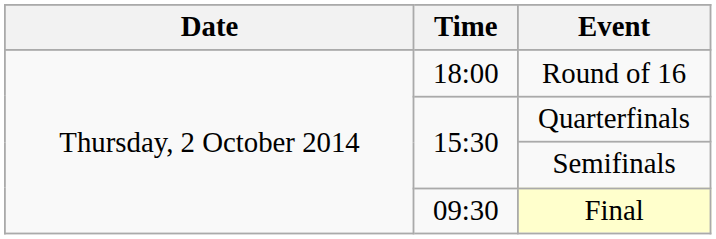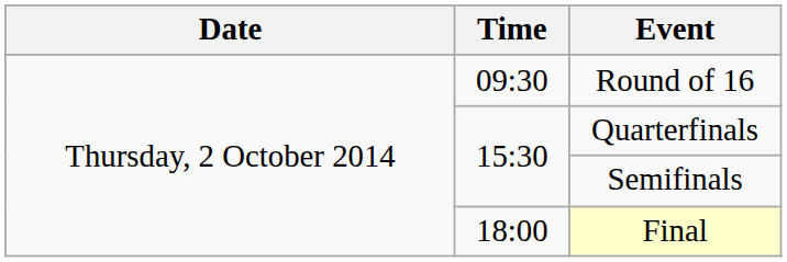Round of 16 | Time: 18:00 -> 09:30
Final | Time: 09:30 -> 18:00
